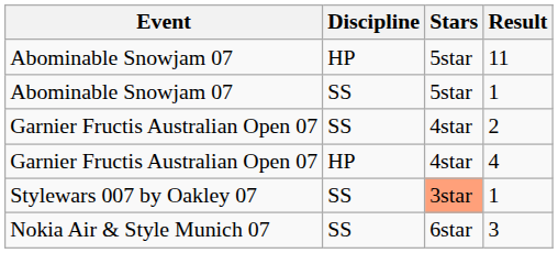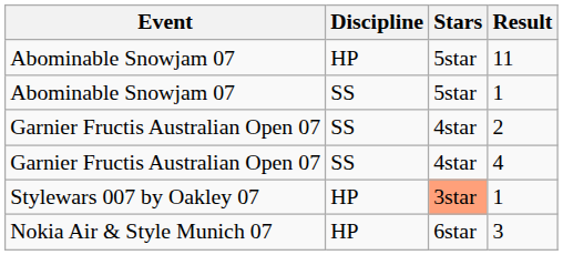4 | Discipline: HP -> SS
Stylewars 007 by Oakley 07 / 1 | Discipline: SS -> HP
3 | Discipline: SS -> HP
